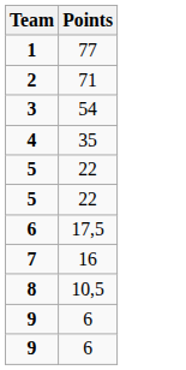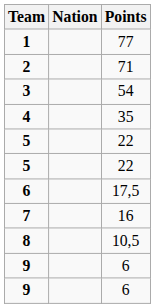+ column: Nation
